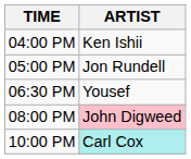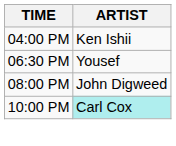- row: 05:00 PM | Jon Rundell
08:00 PM | ARTIST: pink background -> no background
